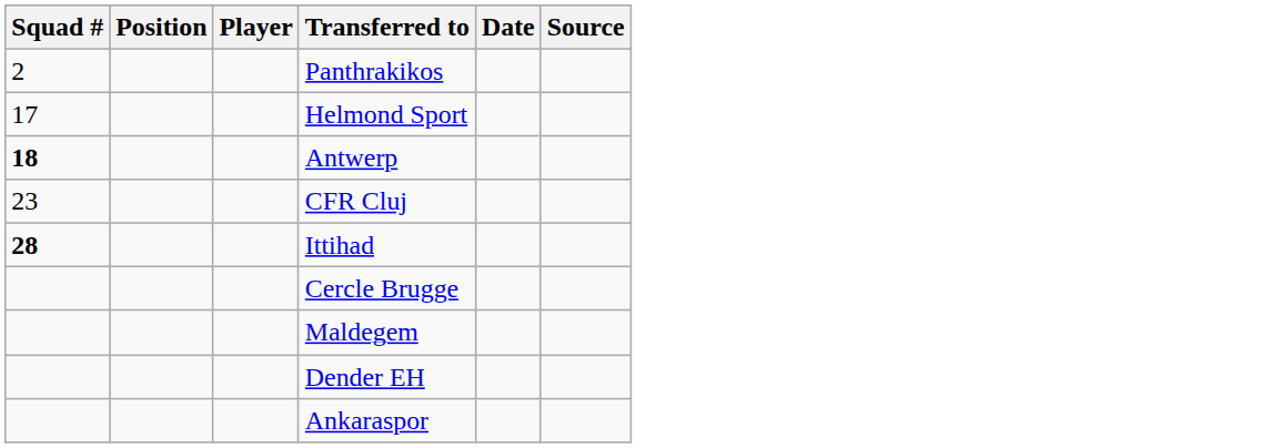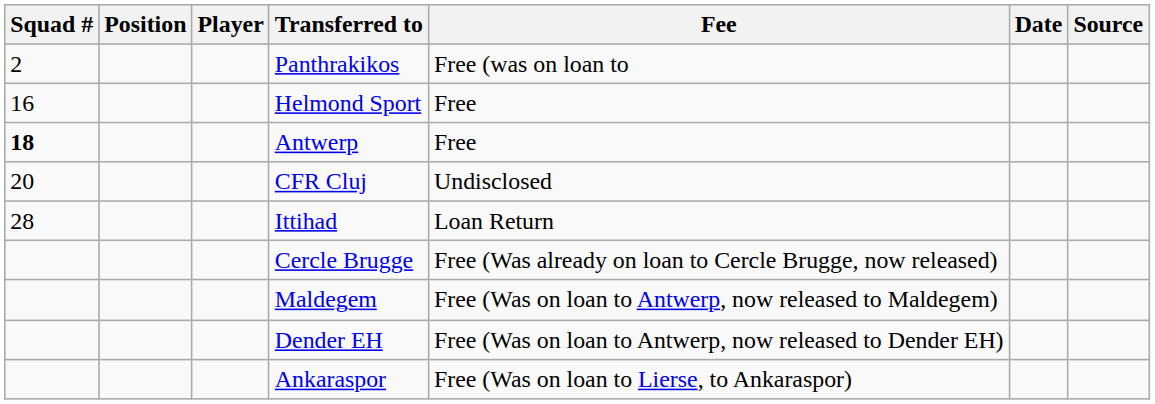+ column: Fee | Free (was on loan to | Free | Free | Undisclosed | Loan Return | Free (Was already on loan to Cercle Brugge, now released) | Free (Was on loan to Antwerp, now released to Maldegem) | Free (Was on loan to Antwerp, now released to Dender EH) | Free (Was on loan to Lierse, to Ankaraspor)
Helmond Sport | Squad #: 17 -> 16
CFR Cluj | Squad #: 23 -> 20
Ittihad | Squad #: bold -> normal
